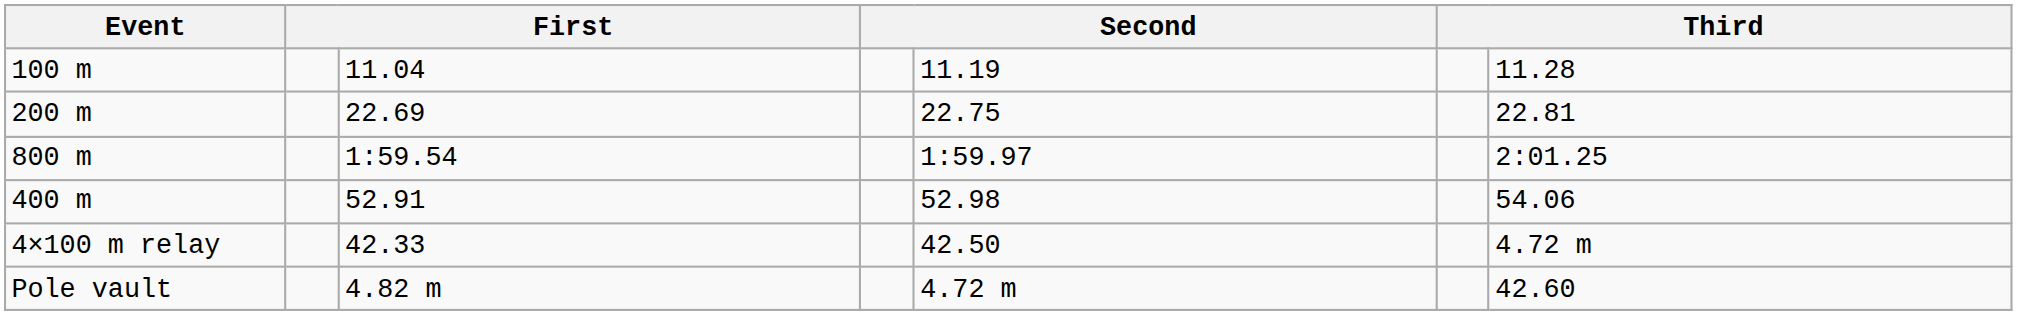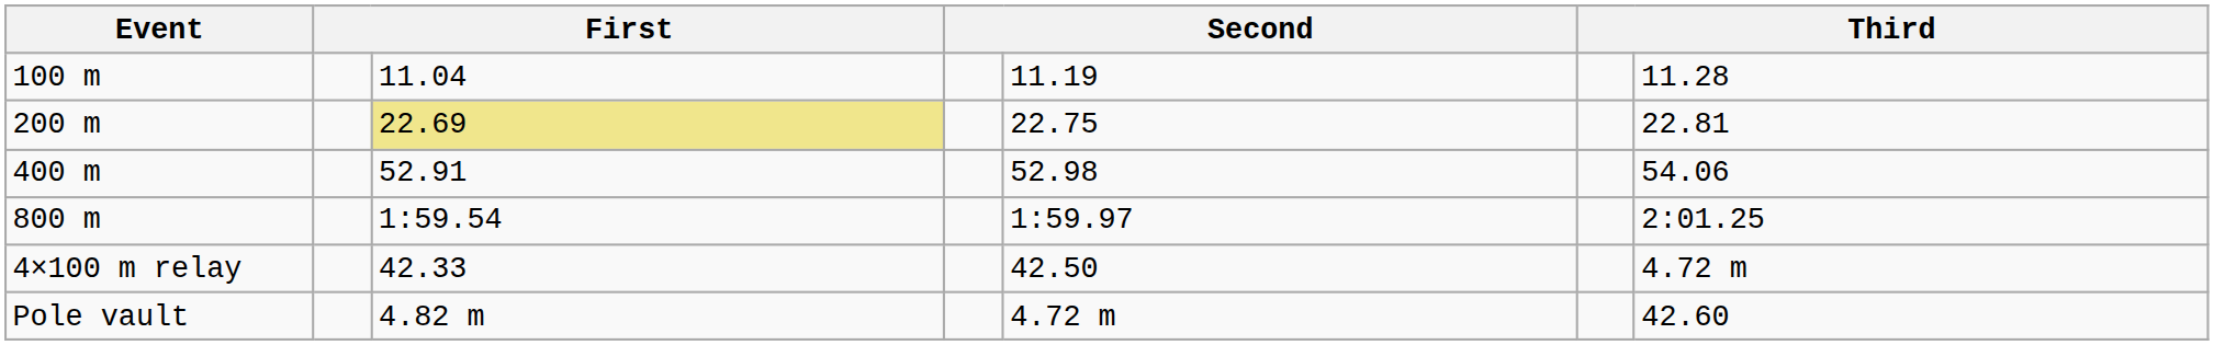200 m | column 3: no background -> khaki background
rows swapped: 400 m <-> 800 m
